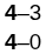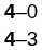rows swapped: 4–0 <-> 4–3
